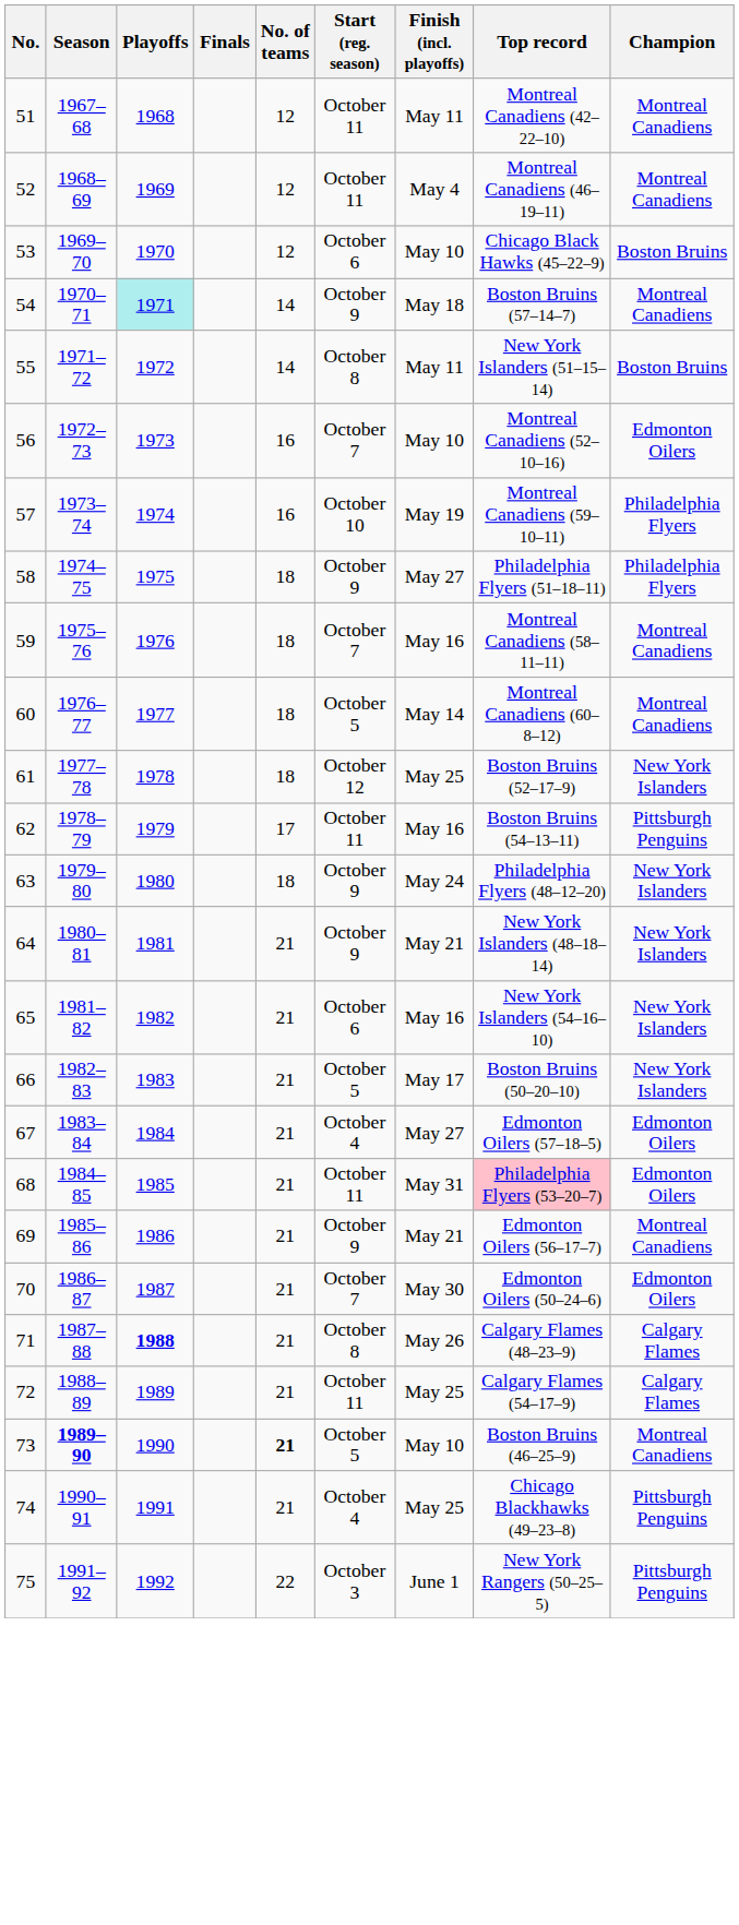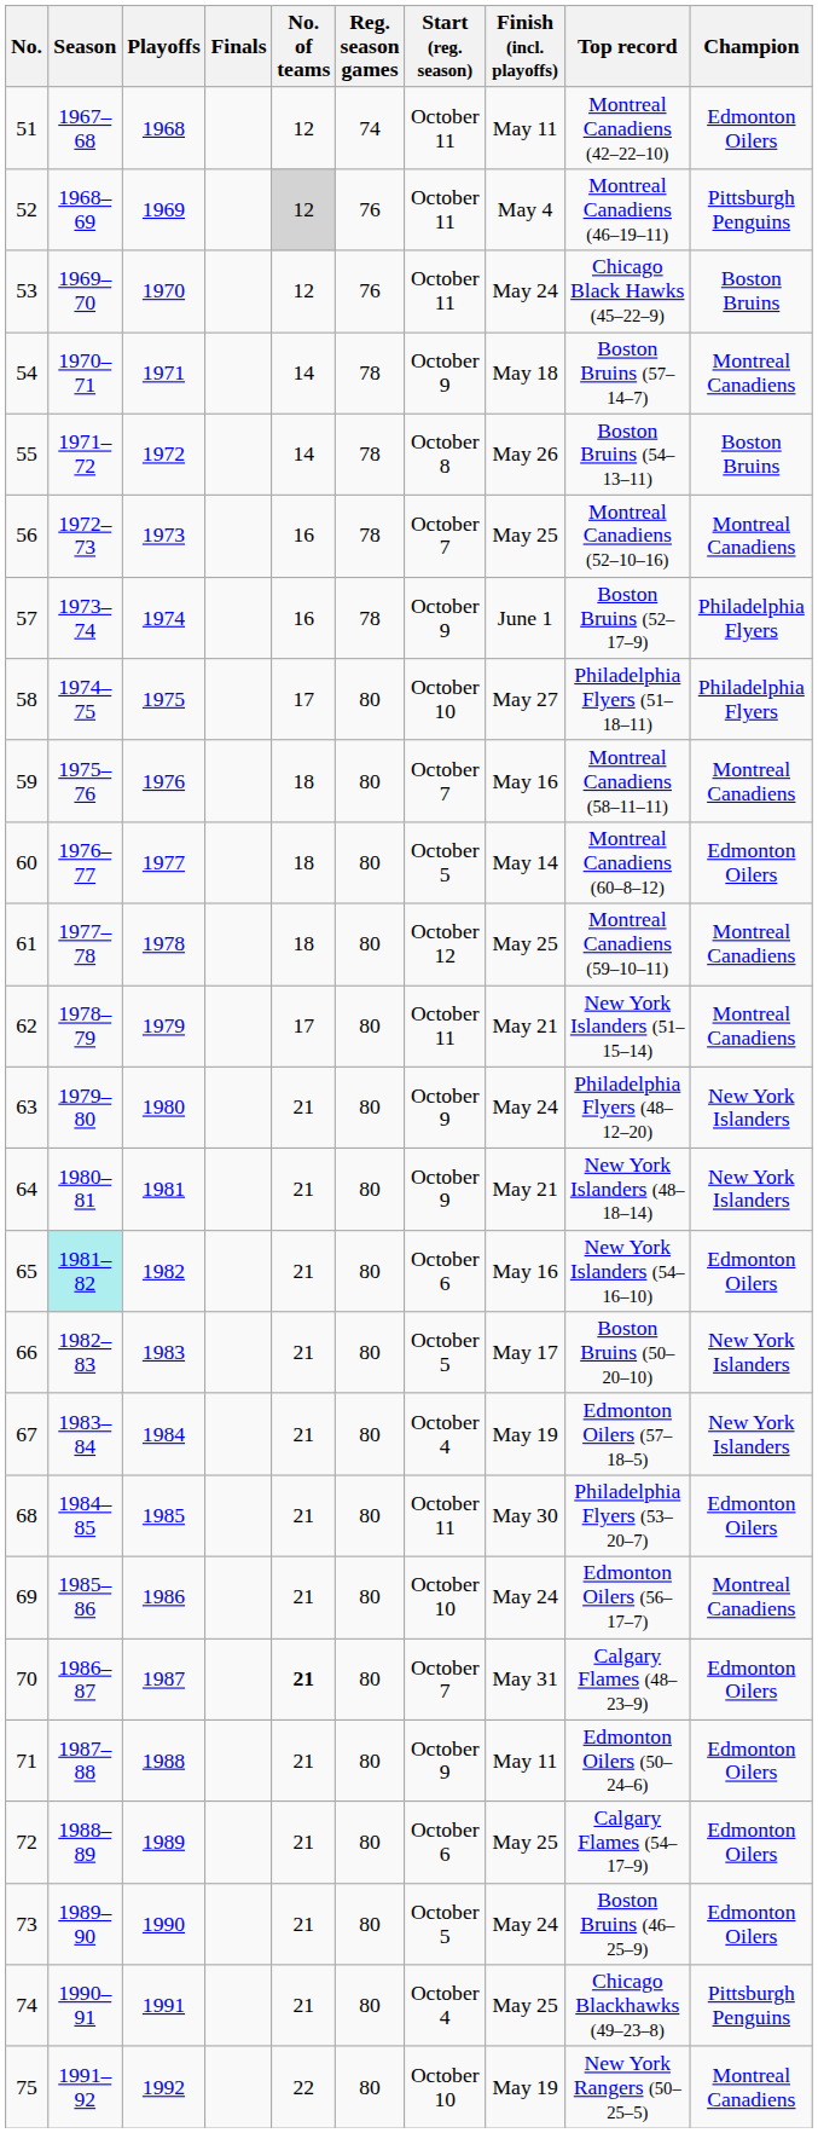+ column: Reg. season games | 74 | 76 | 76 | 78 | 78 | 78 | 78 | 80 | 80 | 80 | 80 | 80 | 80 | 80 | 80 | 80 | 80 | 80 | 80 | 80 | 80 | 80 | 80 | 80 | 80
51 | Champion: Montreal Canadiens -> Edmonton Oilers
52 | No. of teams: no background -> lightgrey background
52 | Champion: Montreal Canadiens -> Pittsburgh Penguins
53 | Start (reg. season): October 6 -> October 11
53 | Finish (incl. playoffs): May 10 -> May 24
54 | Playoffs: paleturquoise background -> no background
55 | Finish (incl. playoffs): May 11 -> May 26
55 | Top record: New York Islanders (51–15–14) -> Boston Bruins (54–13–11)
56 | Finish (incl. playoffs): May 10 -> May 25
56 | Champion: Edmonton Oilers -> Montreal Canadiens
57 | Start (reg. season): October 10 -> October 9
57 | Finish (incl. playoffs): May 19 -> June 1
57 | Top record: Montreal Canadiens (59–10–11) -> Boston Bruins (52–17–9)
58 | No. of teams: 18 -> 17
58 | Start (reg. season): October 9 -> October 10
60 | Champion: Montreal Canadiens -> Edmonton Oilers
61 | Top record: Boston Bruins (52–17–9) -> Montreal Canadiens (59–10–11)
61 | Champion: New York Islanders -> Montreal Canadiens
62 | Finish (incl. playoffs): May 16 -> May 21
62 | Top record: Boston Bruins (54–13–11) -> New York Islanders (51–15–14)
62 | Champion: Pittsburgh Penguins -> Montreal Canadiens
63 | No. of teams: 18 -> 21
65 | Season: no background -> paleturquoise background
65 | Champion: New York Islanders -> Edmonton Oilers
67 | Finish (incl. playoffs): May 27 -> May 19
67 | Champion: Edmonton Oilers -> New York Islanders
68 | Finish (incl. playoffs): May 31 -> May 30
68 | Top record: pink background -> no background
69 | Start (reg. season): October 9 -> October 10
69 | Finish (incl. playoffs): May 21 -> May 24
70 | No. of teams: normal -> bold
70 | Finish (incl. playoffs): May 30 -> May 31
70 | Top record: Edmonton Oilers (50–24–6) -> Calgary Flames (48–23–9)
71 | Playoffs: bold -> normal
71 | Start (reg. season): October 8 -> October 9
71 | Finish (incl. playoffs): May 26 -> May 11
71 | Top record: Calgary Flames (48–23–9) -> Edmonton Oilers (50–24–6)
71 | Champion: Calgary Flames -> Edmonton Oilers
72 | Start (reg. season): October 11 -> October 6
72 | Champion: Calgary Flames -> Edmonton Oilers
73 | Season: bold -> normal
73 | No. of teams: bold -> normal
73 | Finish (incl. playoffs): May 10 -> May 24
73 | Champion: Montreal Canadiens -> Edmonton Oilers
75 | Start (reg. season): October 3 -> October 10
75 | Finish (incl. playoffs): June 1 -> May 19
75 | Champion: Pittsburgh Penguins -> Montreal Canadiens
